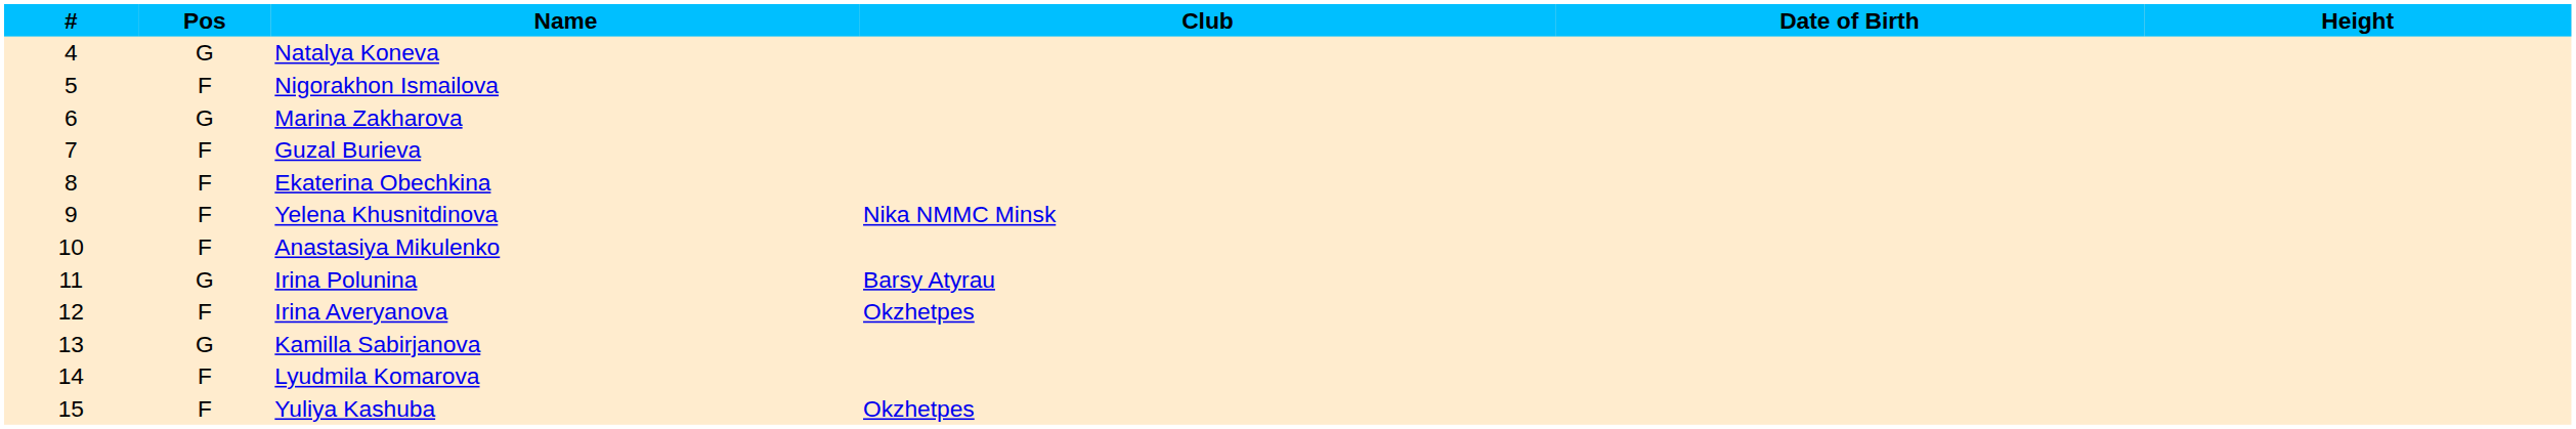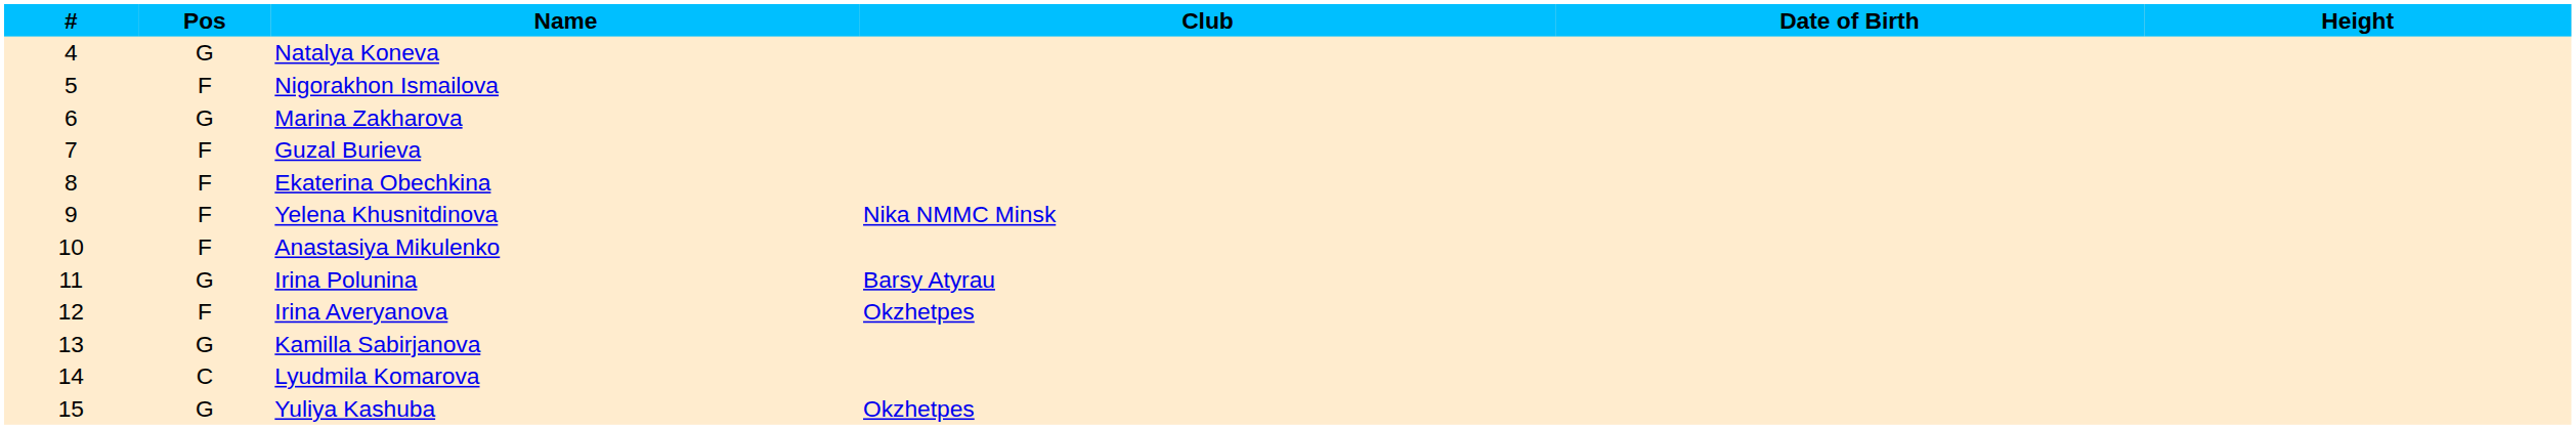Lyudmila Komarova | Pos: F -> C
Yuliya Kashuba | Pos: F -> G
